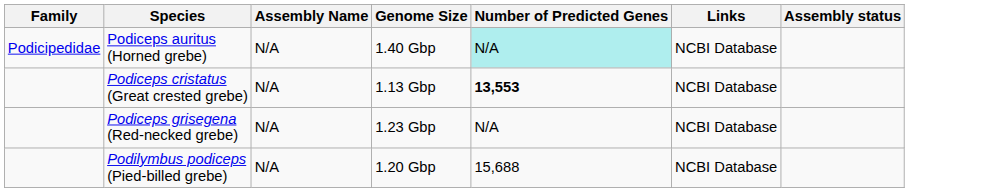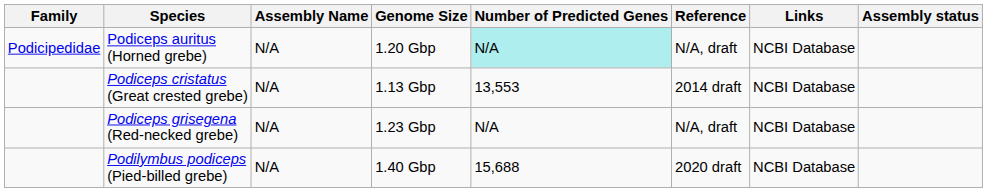+ column: Reference | N/A, draft | 2014 draft | N/A, draft | 2020 draft
Podiceps auritus (Horned grebe) | Genome Size: 1.40 Gbp -> 1.20 Gbp
Podiceps cristatus (Great crested grebe) | Number of Predicted Genes: bold -> normal
Podilymbus podiceps (Pied-billed grebe) | Genome Size: 1.20 Gbp -> 1.40 Gbp
